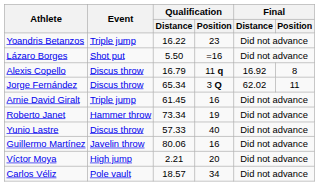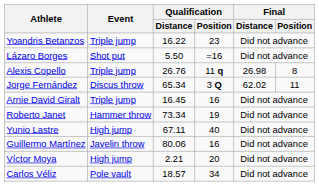Alexis Copello | Event: Discus throw -> Triple jump
Alexis Copello | Qualification / Distance: 16.79 -> 26.76
Alexis Copello | Final / Distance: 16.92 -> 26.98
Arnie David Giralt | Qualification / Distance: 61.45 -> 16.45
Yunio Lastre | Event: Discus throw -> High jump
Yunio Lastre | Qualification / Distance: 57.33 -> 67.11
